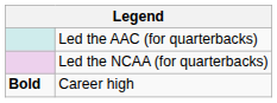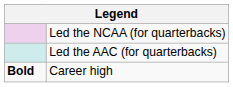rows swapped: Led the NCAA (for quarterbacks) <-> Led the AAC (for quarterbacks)
